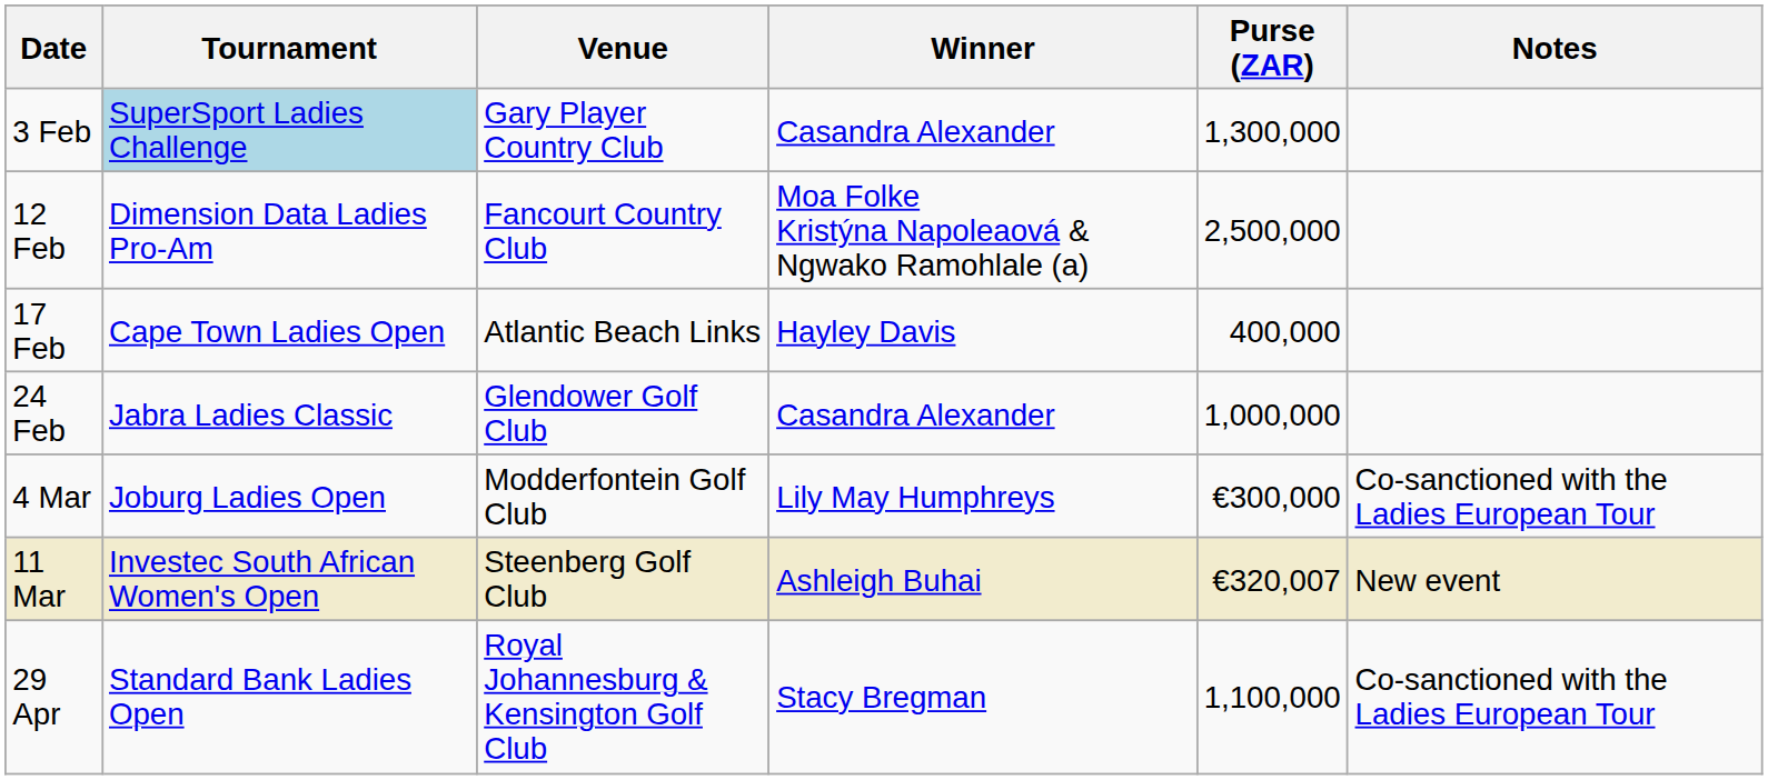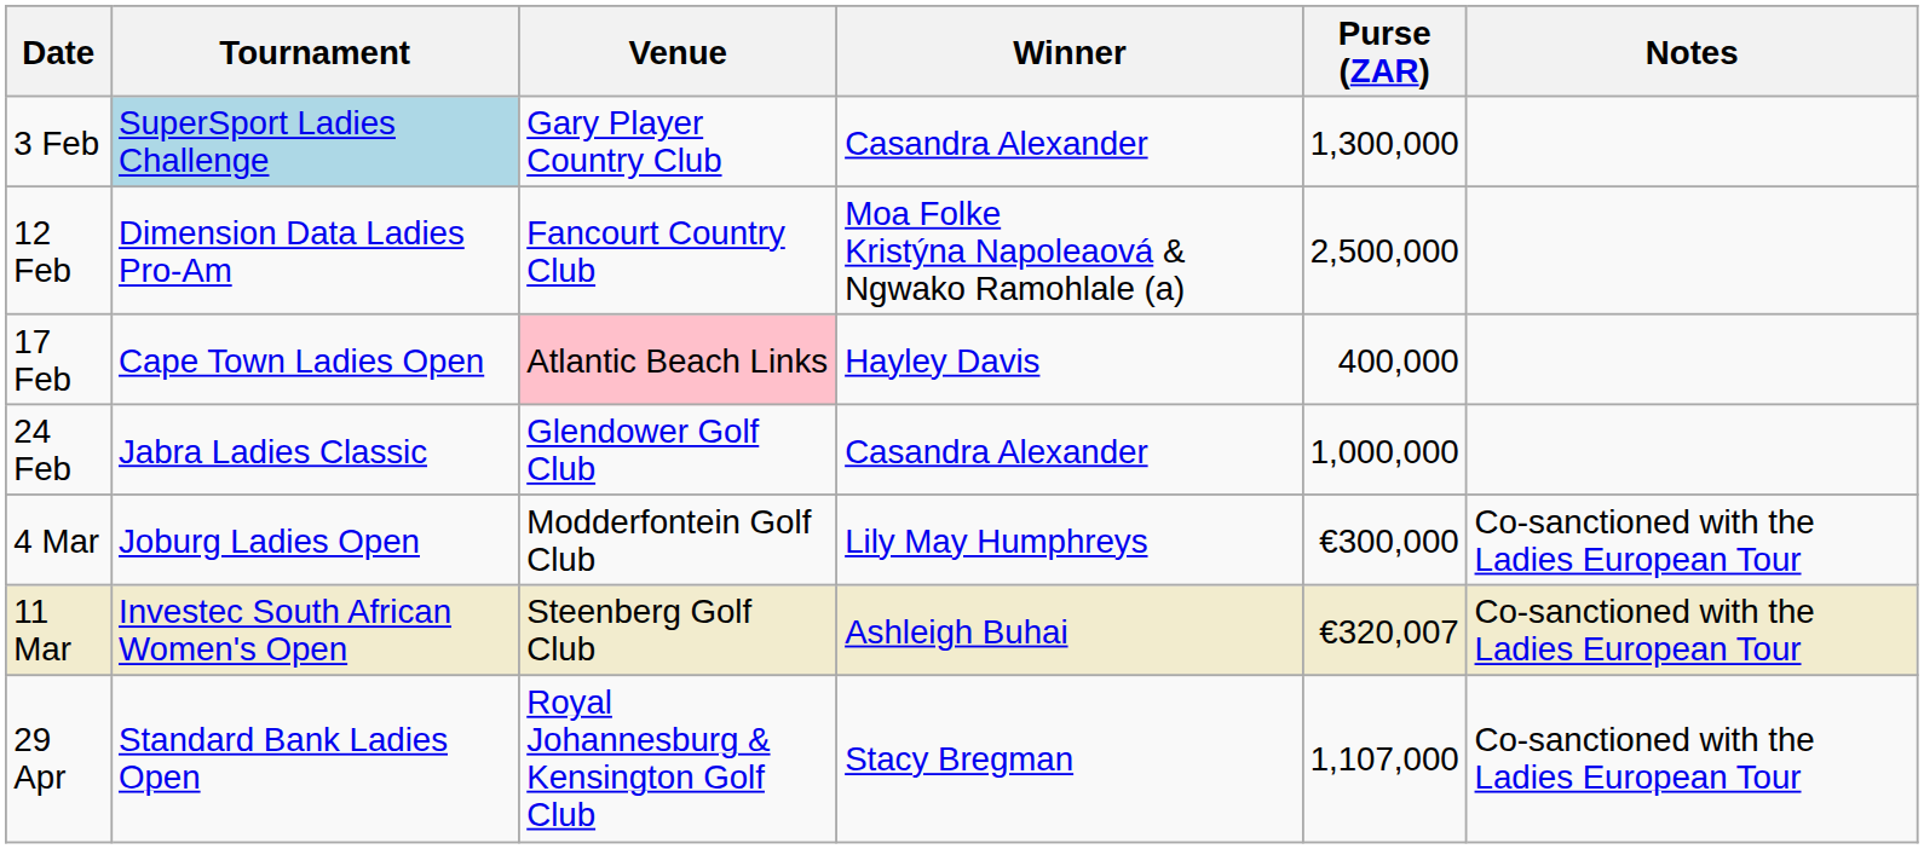17 Feb | Venue: no background -> pink background
11 Mar | Notes: New event -> Co-sanctioned with the Ladies European Tour
29 Apr | Purse (ZAR): 1,100,000 -> 1,107,000
